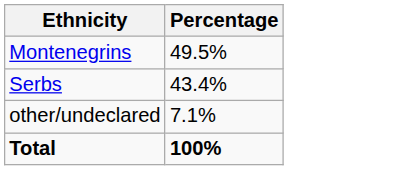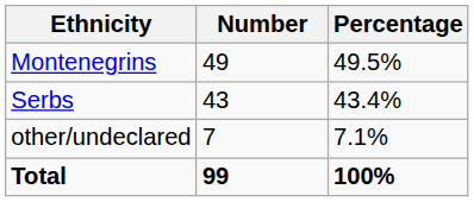+ column: Number | 49 | 43 | 7 | 99
